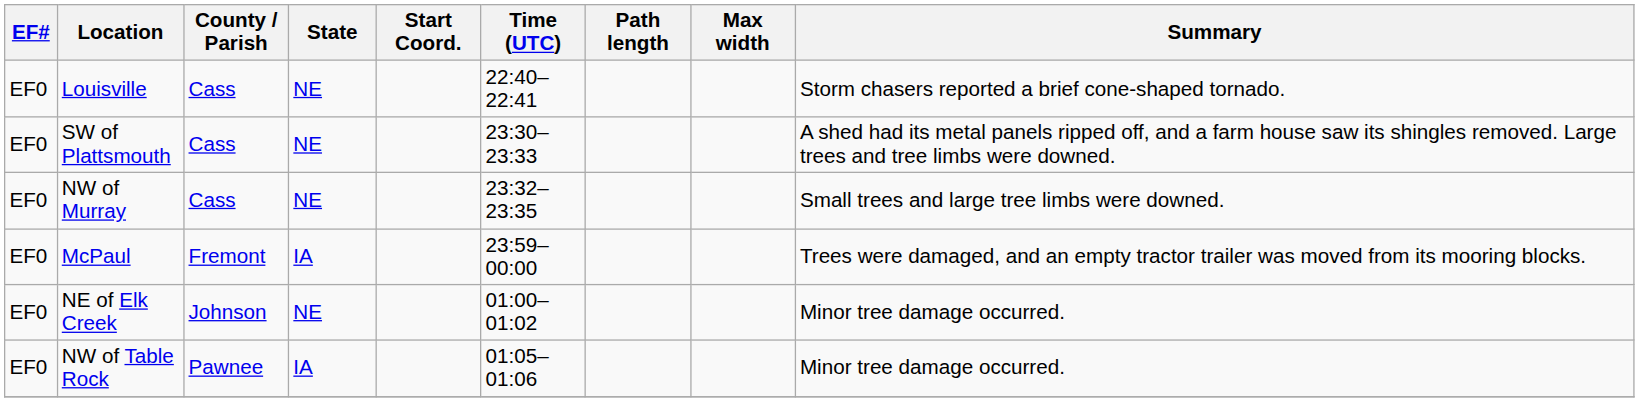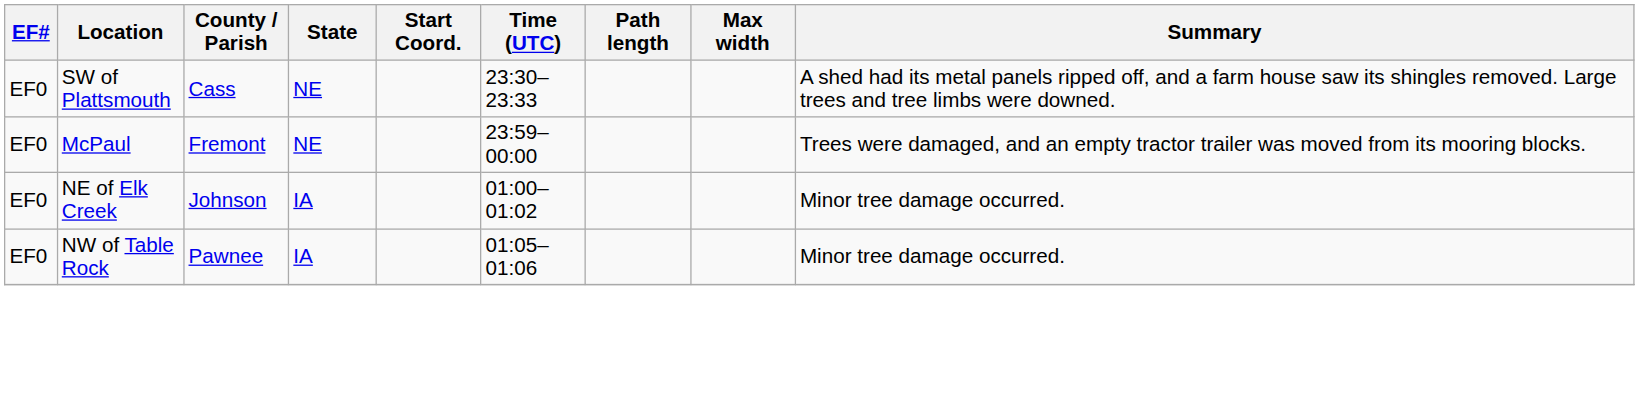- row: EF0 | Louisville | Cass | NE | 22:40–22:41 | Storm chasers reported a brief cone-shaped tornado.
- row: EF0 | NW of Murray | Cass | NE | 23:32–23:35 | Small trees and large tree limbs were downed.
McPaul | State: IA -> NE
NE of Elk Creek | State: NE -> IA
